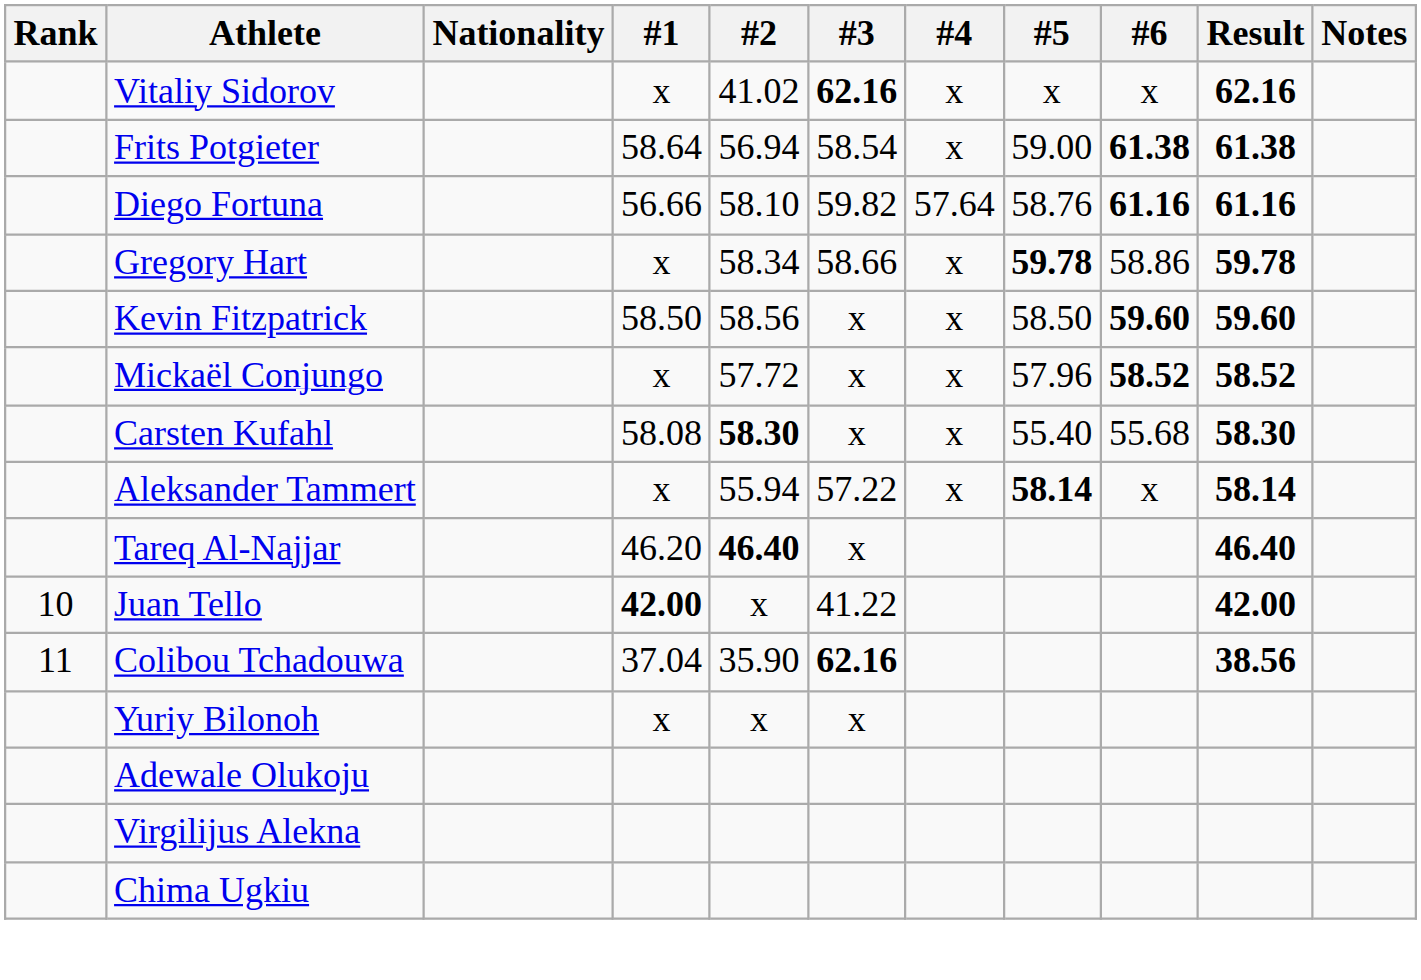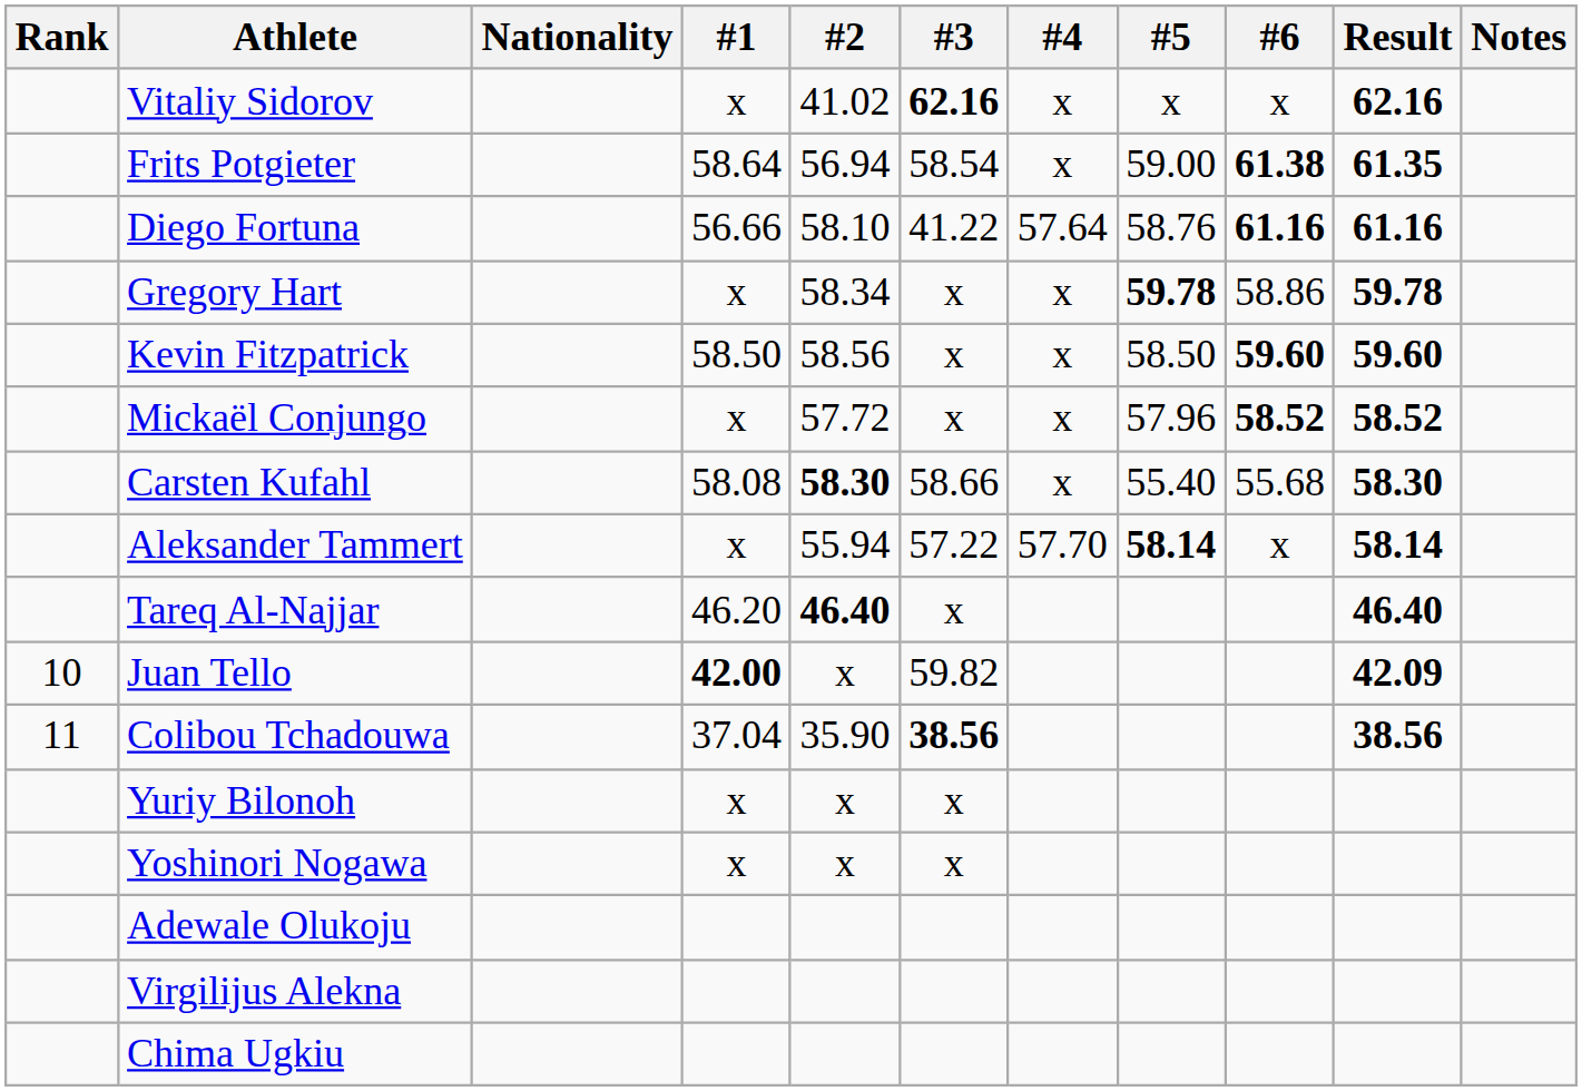Frits Potgieter | Result: 61.38 -> 61.35
Diego Fortuna | #3: 59.82 -> 41.22
Gregory Hart | #3: 58.66 -> x
Carsten Kufahl | #3: x -> 58.66
Aleksander Tammert | #4: x -> 57.70
Juan Tello | #3: 41.22 -> 59.82
Juan Tello | Result: 42.00 -> 42.09
Colibou Tchadouwa | #3: 62.16 -> 38.56
+ row: Yoshinori Nogawa | x | x | x
